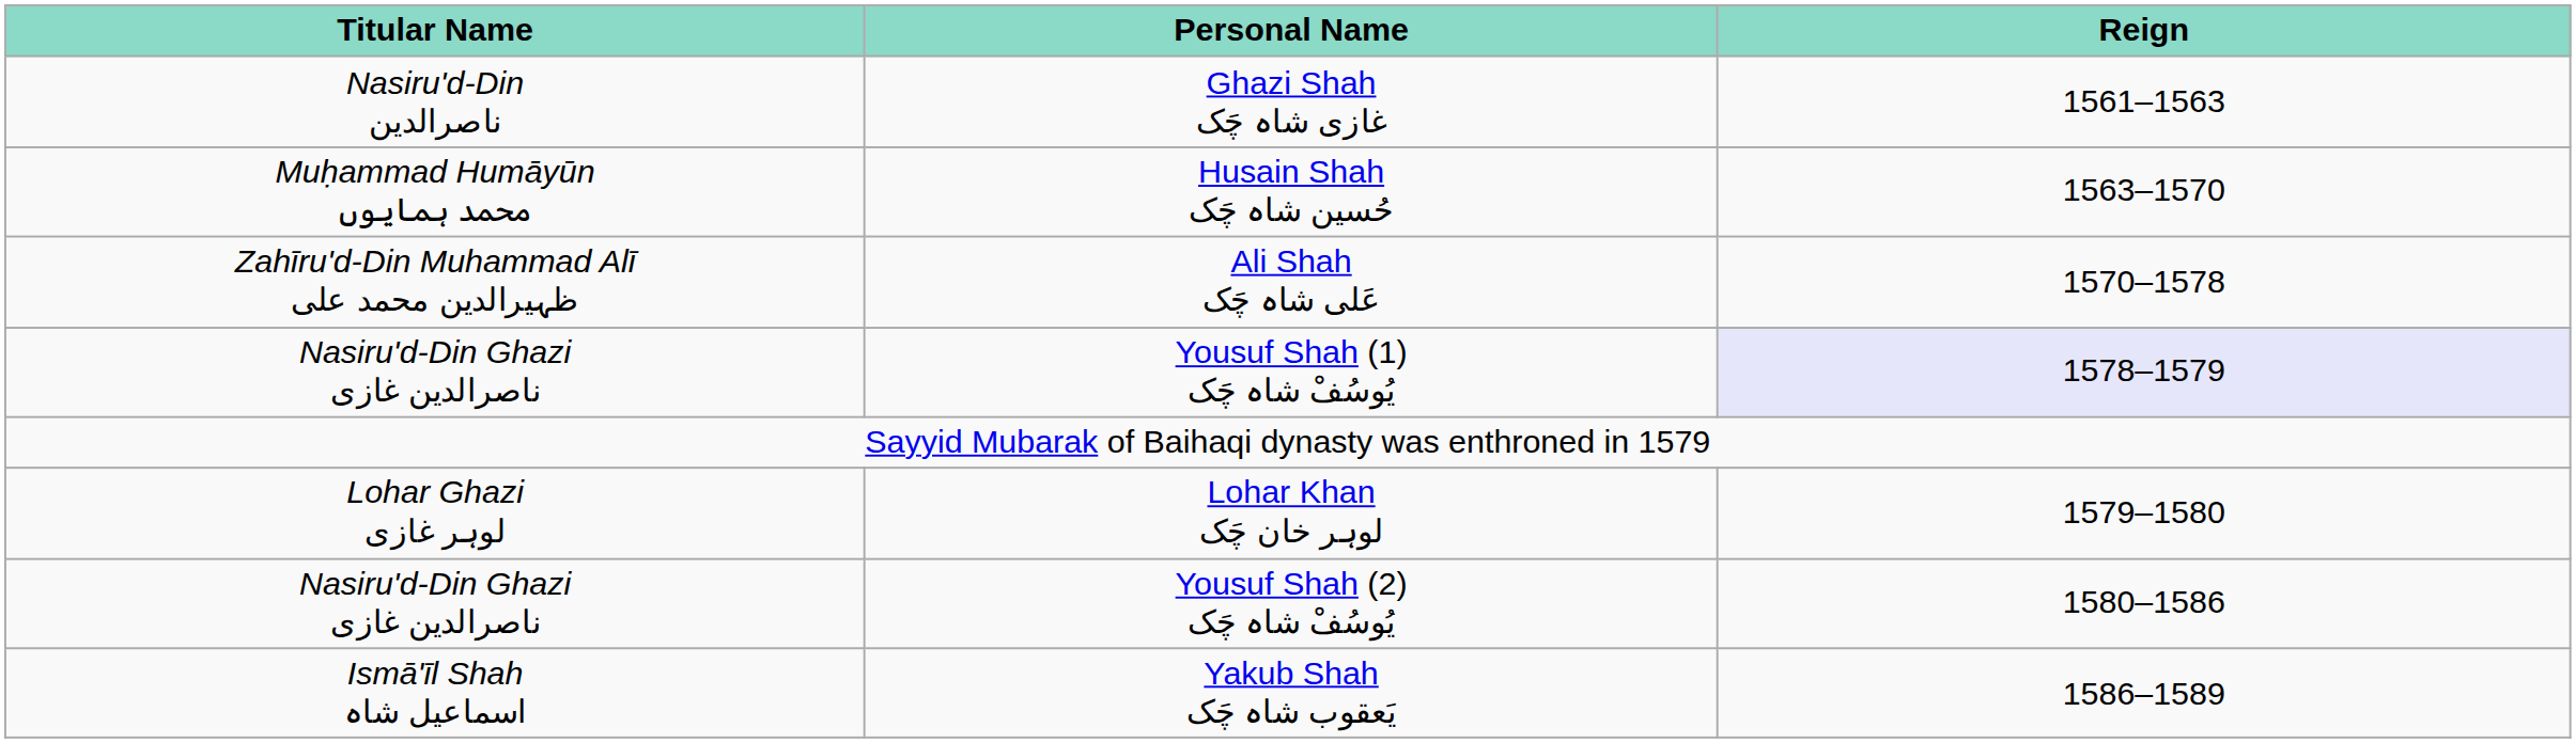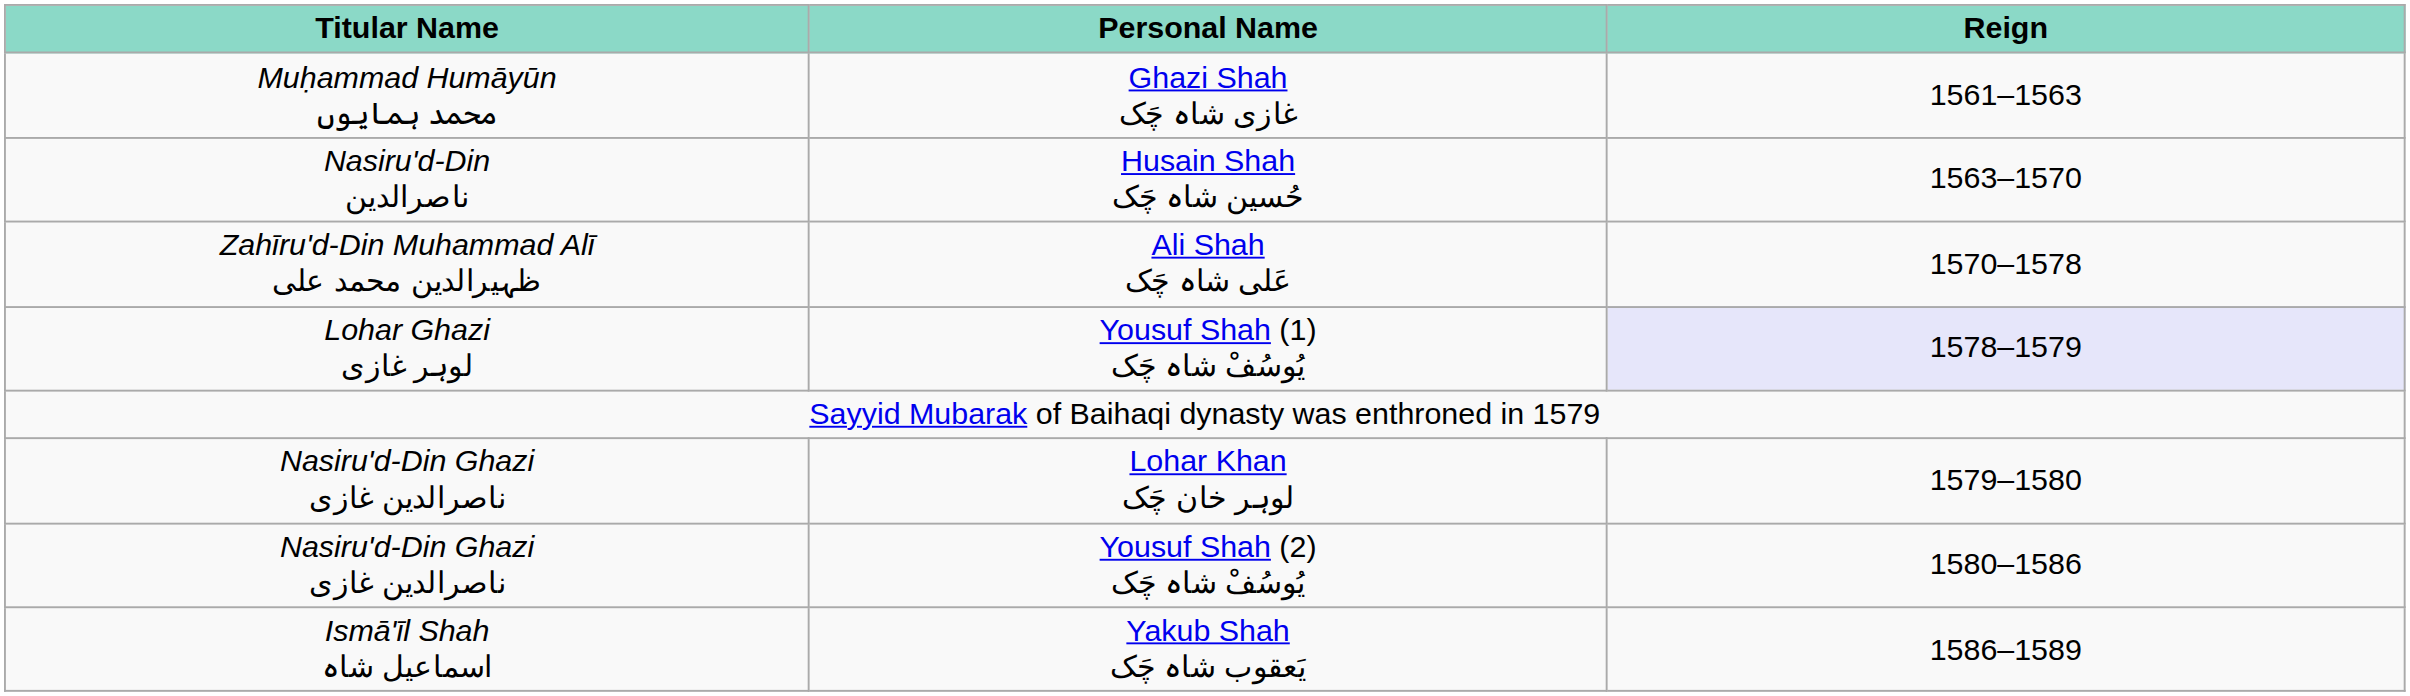Ghazi Shah غازی شاہ چَک | Titular Name: Nasiru'd-Din ناصرالدین -> Muḥammad Humāyūn محمد ہمایوں
Husain Shah حُسین شاہ چَک | Titular Name: Muḥammad Humāyūn محمد ہمایوں -> Nasiru'd-Din ناصرالدین
Yousuf Shah (1) یُوسُفْ شاہ چَک | Titular Name: Nasiru'd-Din Ghazi ناصرالدین غازی -> Lohar Ghazi لوہر غازی
Lohar Khan لوہر خان چَک | Titular Name: Lohar Ghazi لوہر غازی -> Nasiru'd-Din Ghazi ناصرالدین غازی
